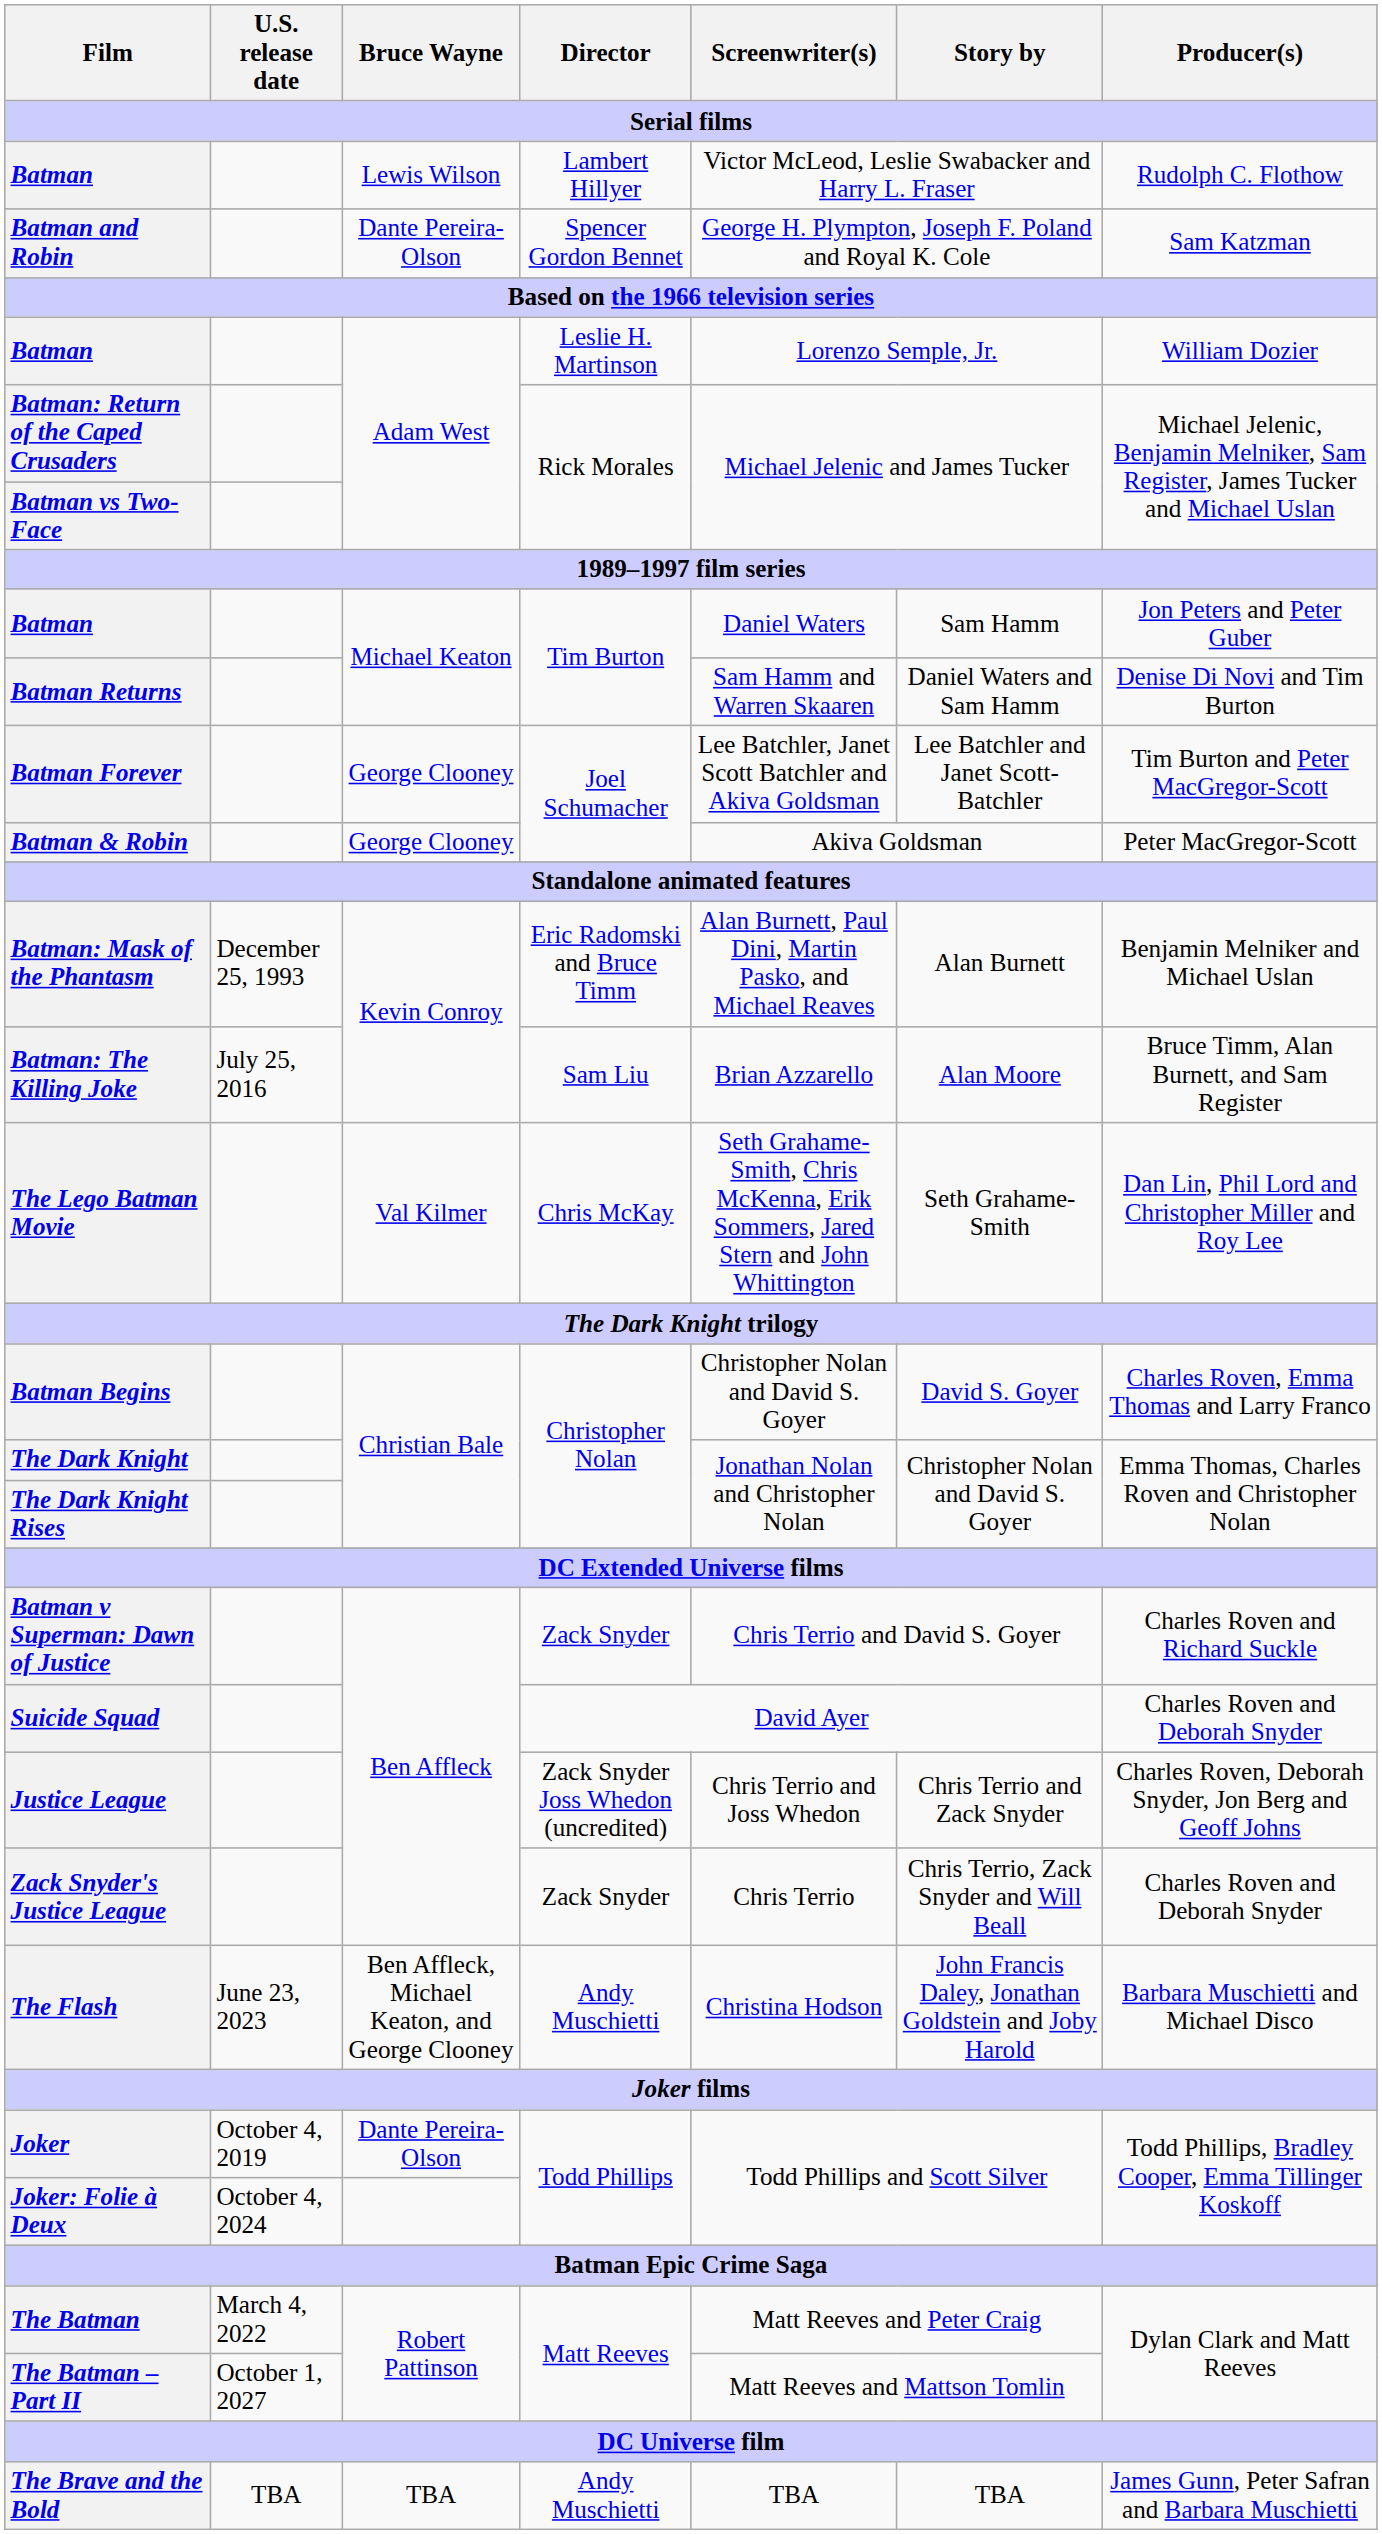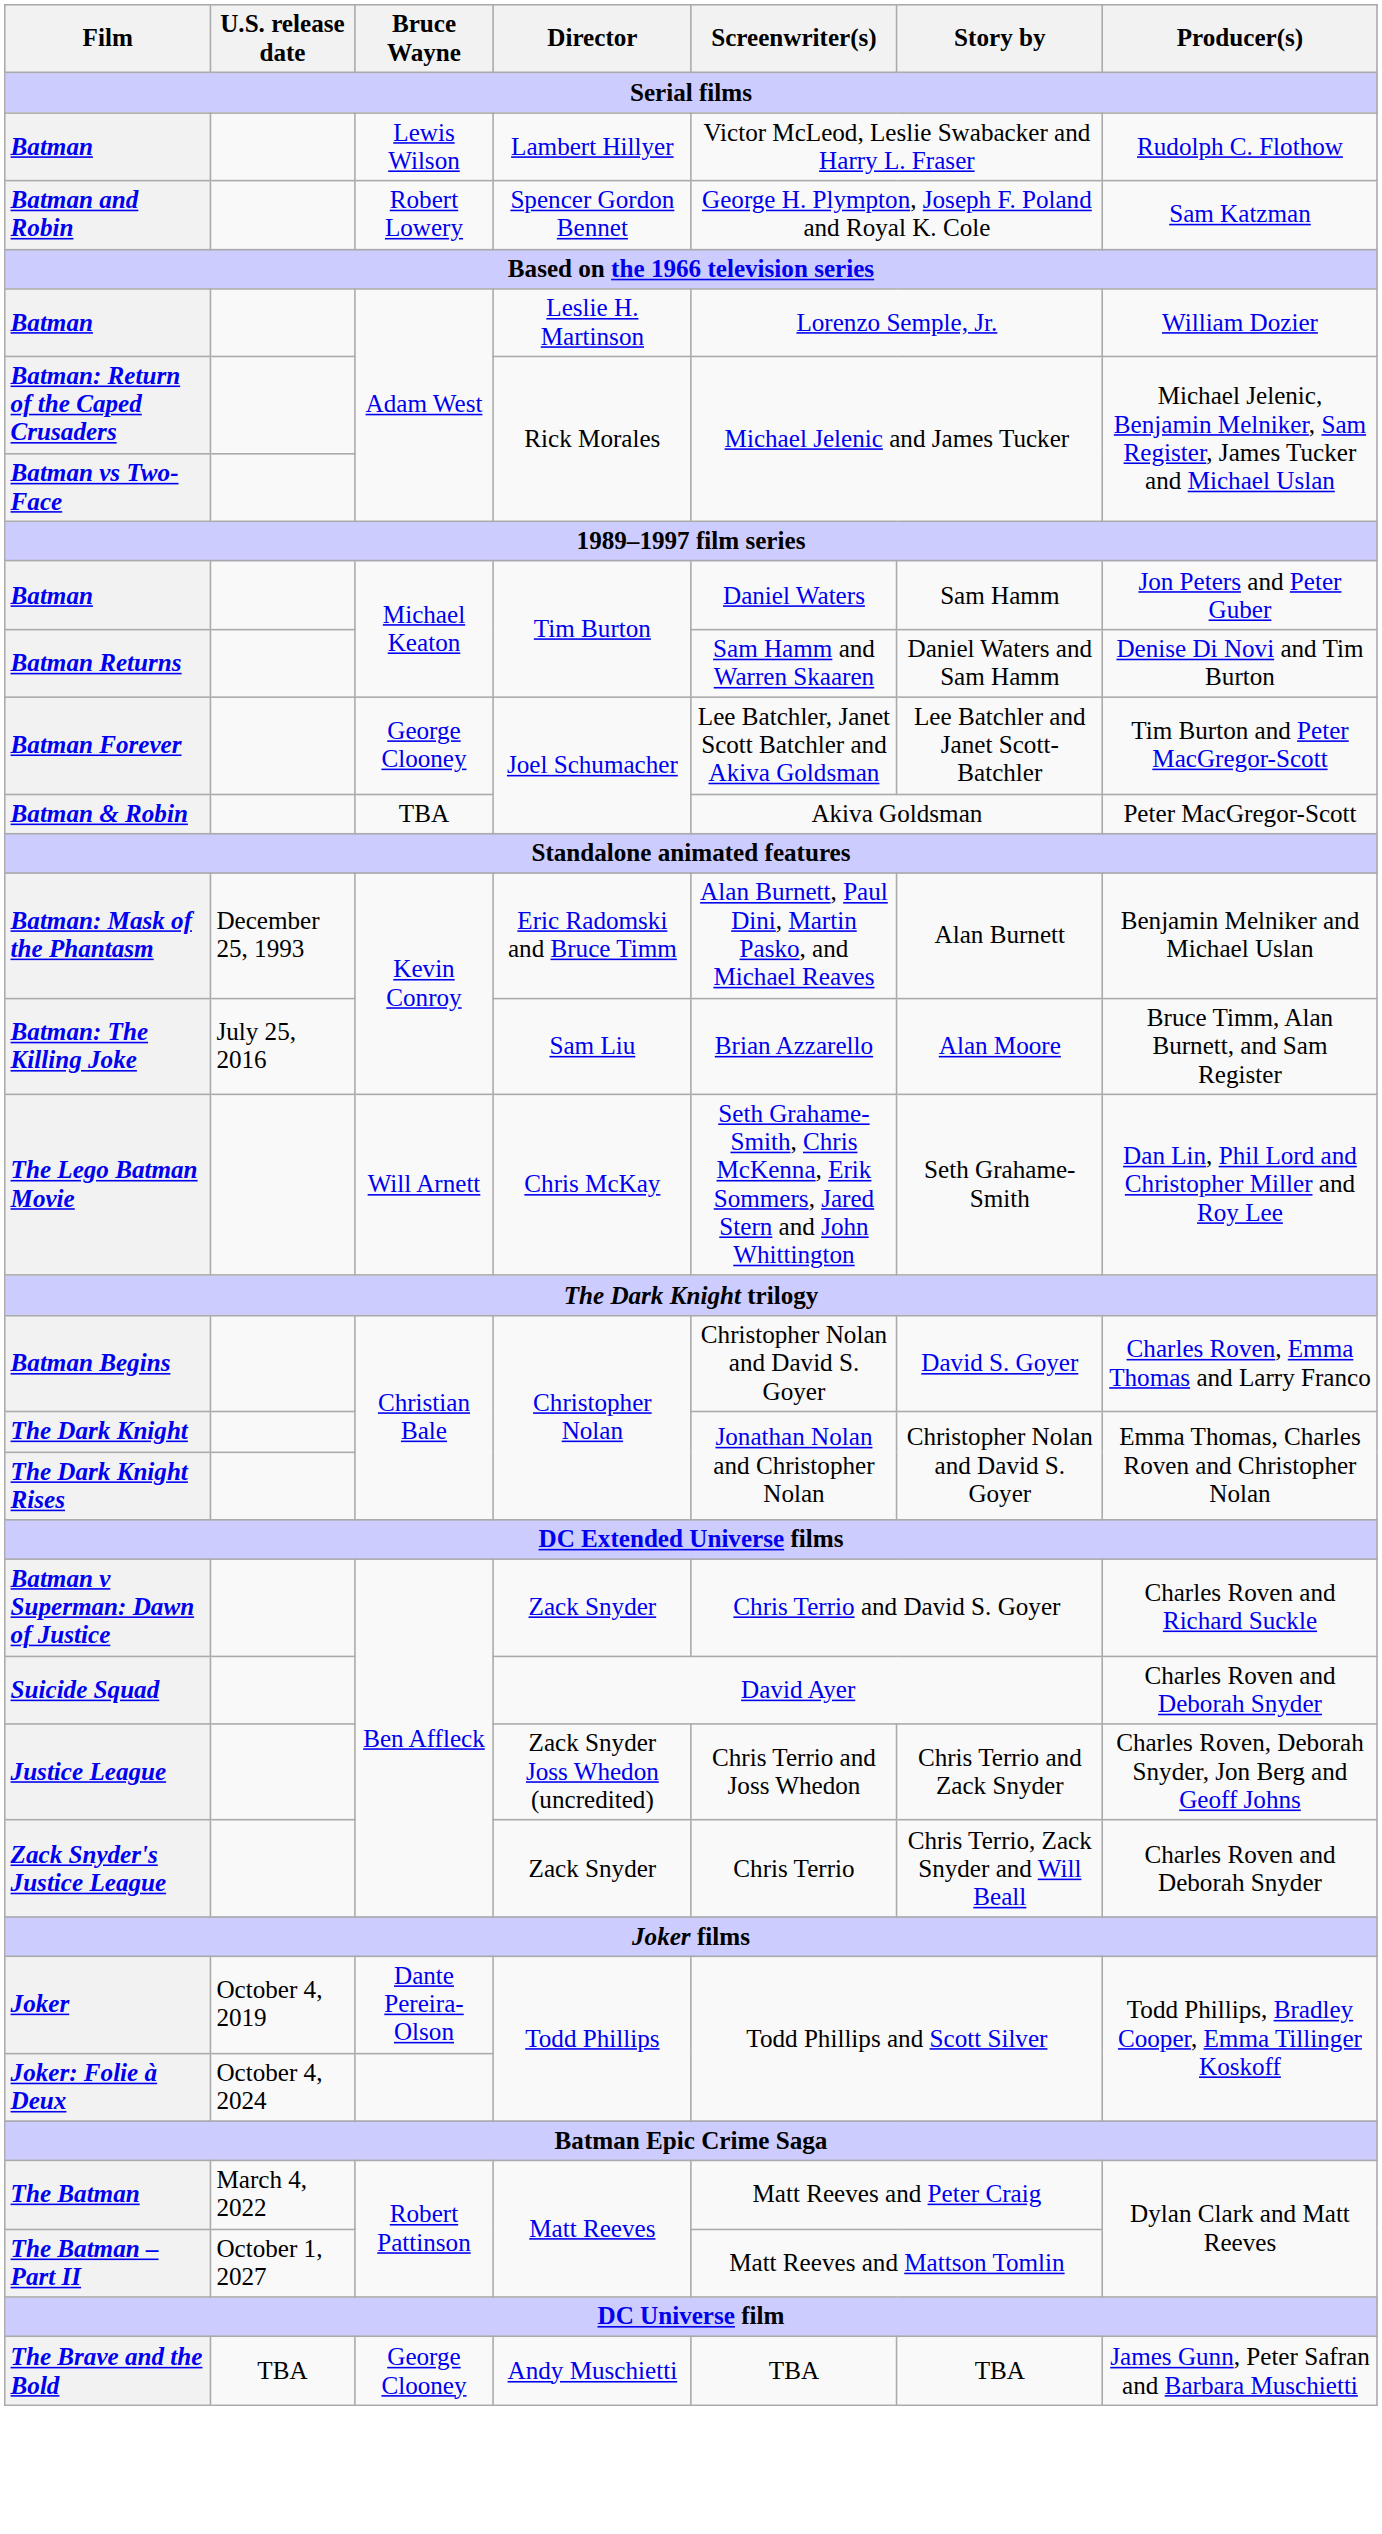Batman and Robin | Bruce Wayne: Dante Pereira-Olson -> Robert Lowery
Batman & Robin | Bruce Wayne: George Clooney -> TBA
The Lego Batman Movie | Bruce Wayne: Val Kilmer -> Will Arnett
- row: The Flash | June 23, 2023 | Ben Affleck, Michael Keaton, and George Clooney | Andy Muschietti | Christina Hodson | John Francis Daley, Jonathan Goldstein and Joby Harold | Barbara Muschietti and Michael Disco
The Brave and the Bold | Bruce Wayne: TBA -> George Clooney
